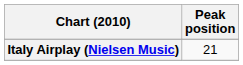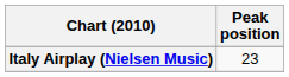Italy Airplay (Nielsen Music) | Peak position: 21 -> 23
